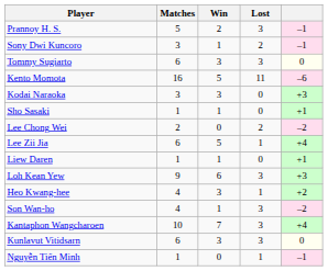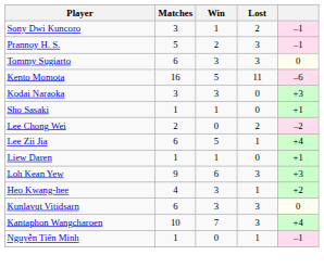rows swapped: Prannoy H. S. <-> Sony Dwi Kuncoro
- row: Son Wan-ho | 4 | 1 | 3 | –2
rows swapped: Kunlavut Vitidsarn <-> Kantaphon Wangcharoen
